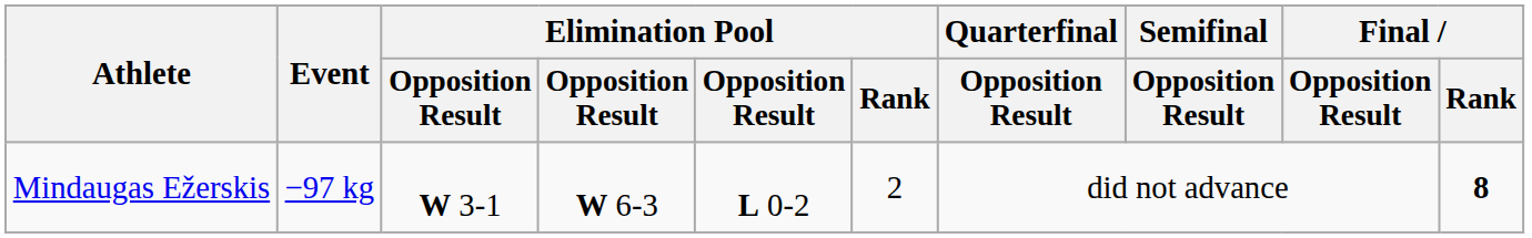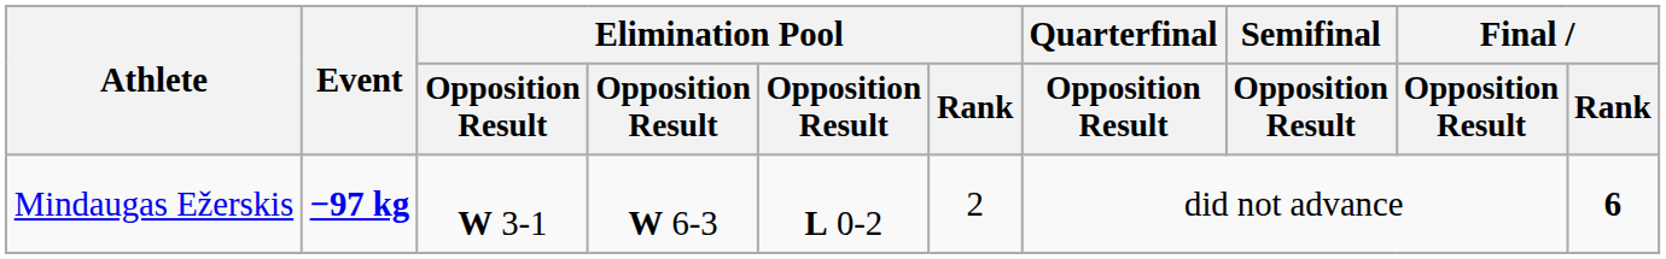Mindaugas Ežerskis | Event: normal -> bold
Mindaugas Ežerskis | Final / Rank: 8 -> 6
